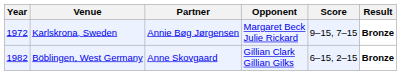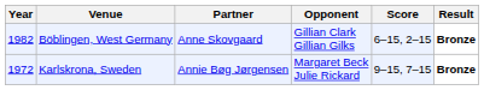rows swapped: Karlskrona, Sweden <-> Böblingen, West Germany
